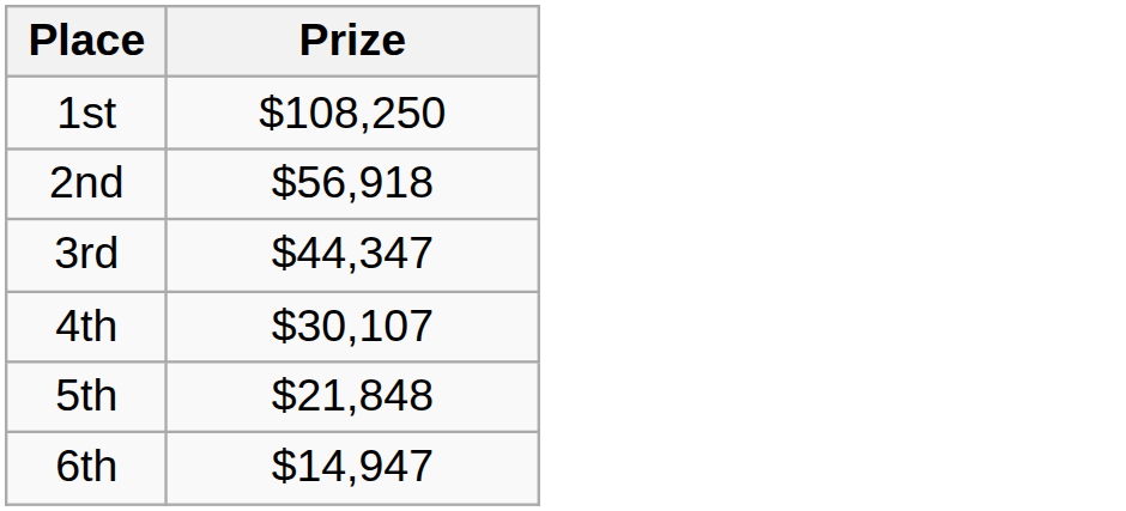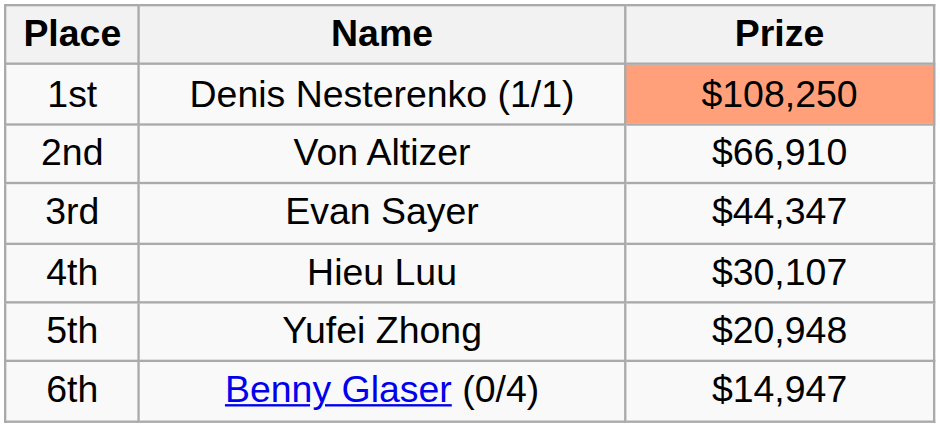+ column: Name | Denis Nesterenko (1/1) | Von Altizer | Evan Sayer | Hieu Luu | Yufei Zhong | Benny Glaser (0/4)
1st | Prize: no background -> lightsalmon background
2nd | Prize: $56,918 -> $66,910
5th | Prize: $21,848 -> $20,948
